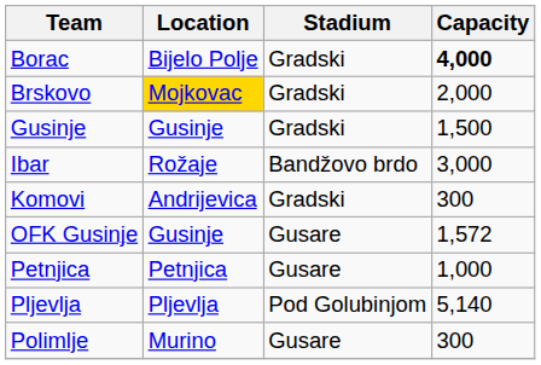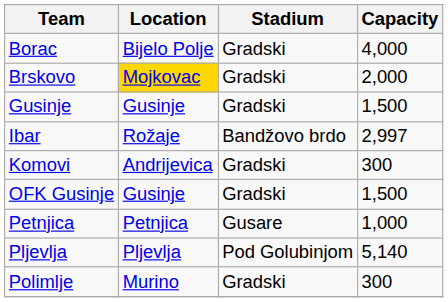Borac | Capacity: bold -> normal
Ibar | Capacity: 3,000 -> 2,997
OFK Gusinje | Stadium: Gusare -> Gradski
OFK Gusinje | Capacity: 1,572 -> 1,500
Polimlje | Stadium: Gusare -> Gradski
